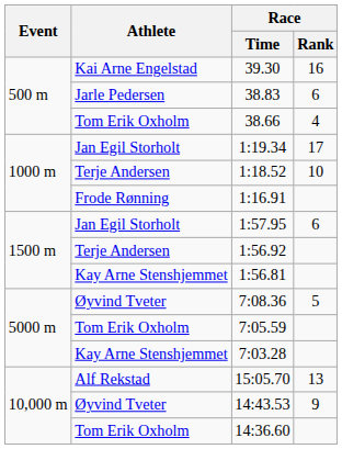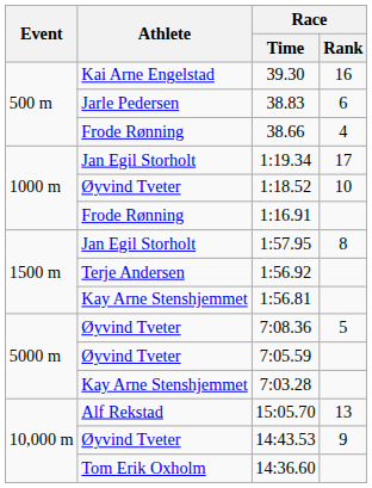38.66 | Athlete: Tom Erik Oxholm -> Frode Rønning
1:18.52 | Athlete: Terje Andersen -> Øyvind Tveter
1:57.95 | Race / Rank: 6 -> 8
7:05.59 | Athlete: Tom Erik Oxholm -> Øyvind Tveter
